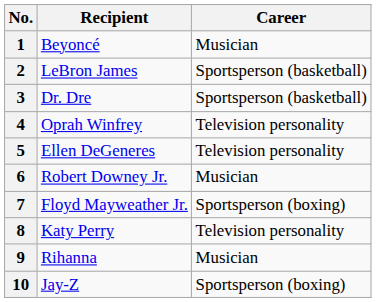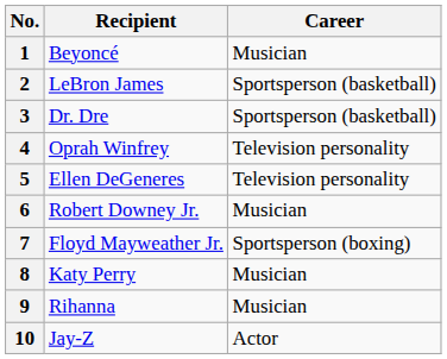8 | Career: Television personality -> Musician
10 | Career: Sportsperson (boxing) -> Actor
